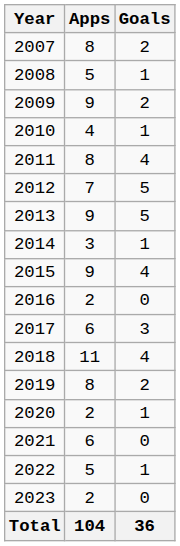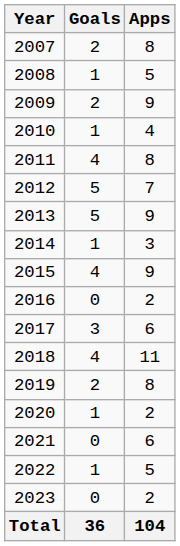columns swapped: Apps <-> Goals
